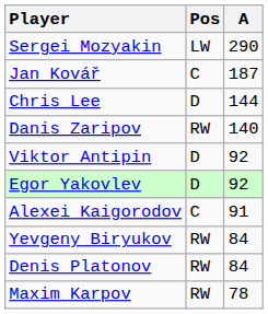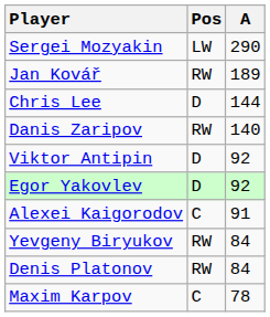Jan Kovář | Pos: C -> RW
Jan Kovář | A: 187 -> 189
Maxim Karpov | Pos: RW -> C
